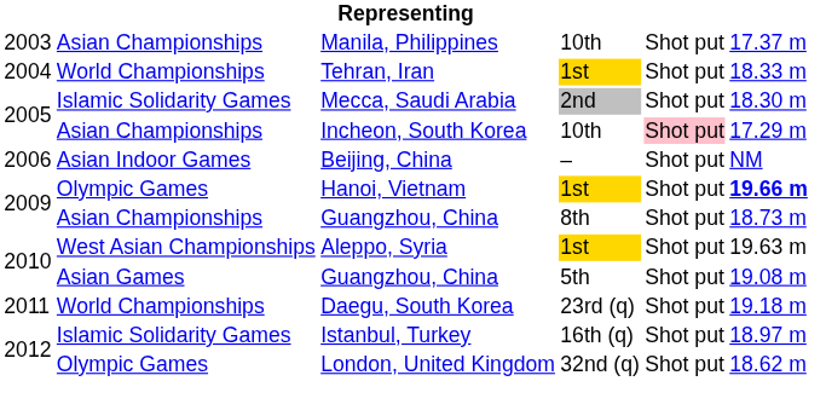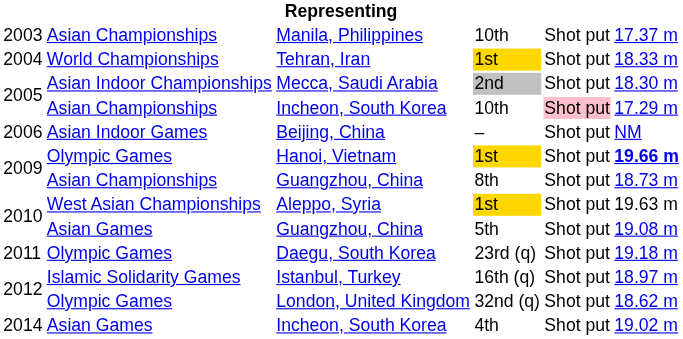Mecca, Saudi Arabia | column 2: Islamic Solidarity Games -> Asian Indoor Championships
Daegu, South Korea | column 2: World Championships -> Olympic Games
+ row: 2014 | Asian Games | Incheon, South Korea | 4th | Shot put | 19.02 m
